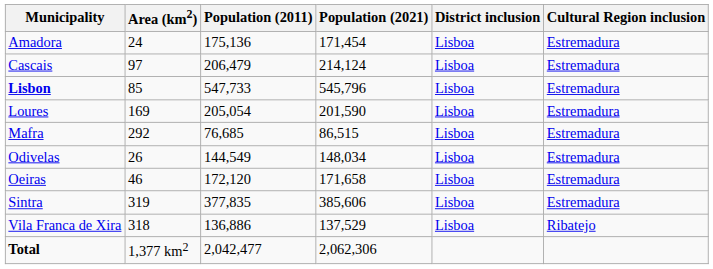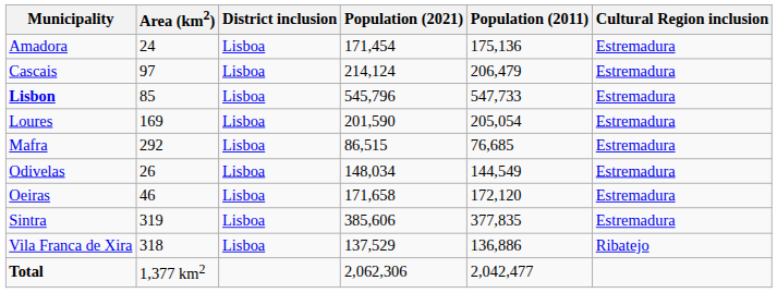columns swapped: Population (2011) <-> District inclusion
